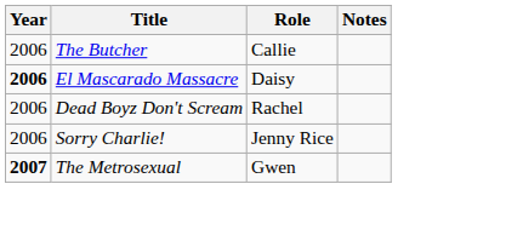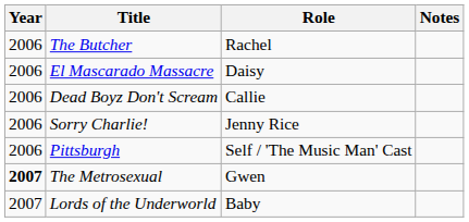The Butcher | Role: Callie -> Rachel
El Mascarado Massacre | Year: bold -> normal
Dead Boyz Don't Scream | Role: Rachel -> Callie
+ row: 2006 | Pittsburgh | Self / 'The Music Man' Cast
+ row: 2007 | Lords of the Underworld | Baby
